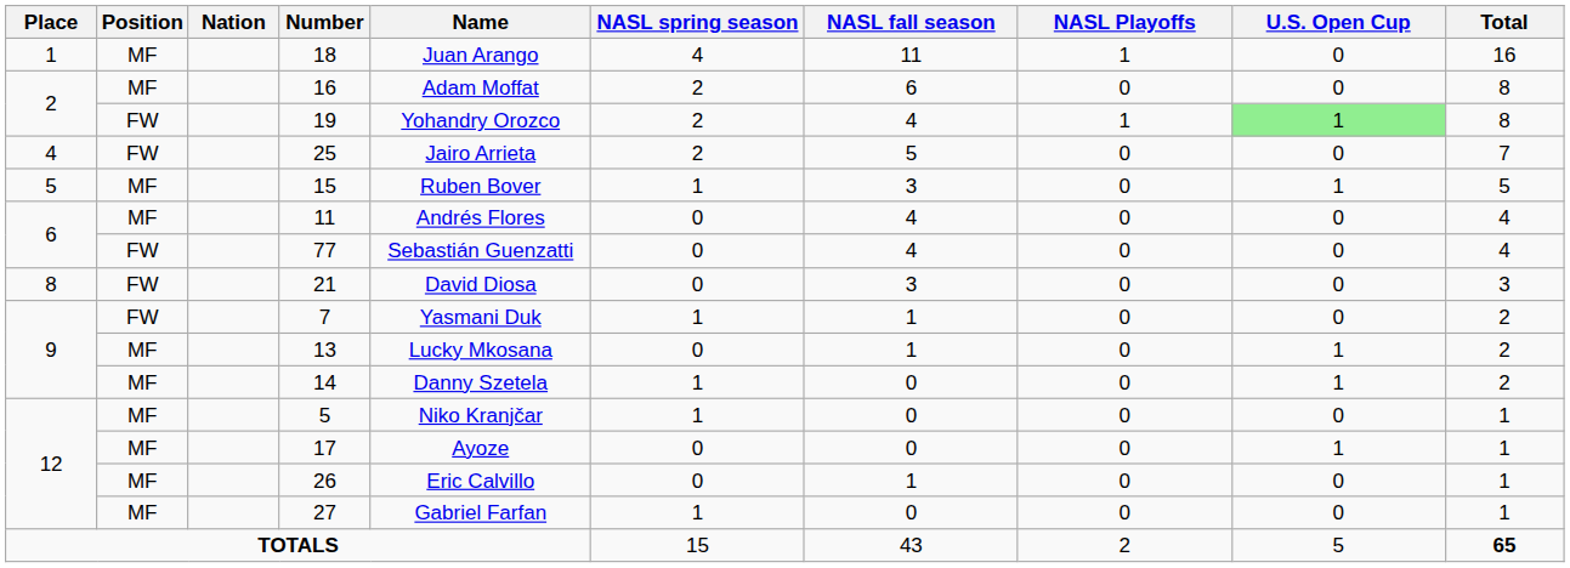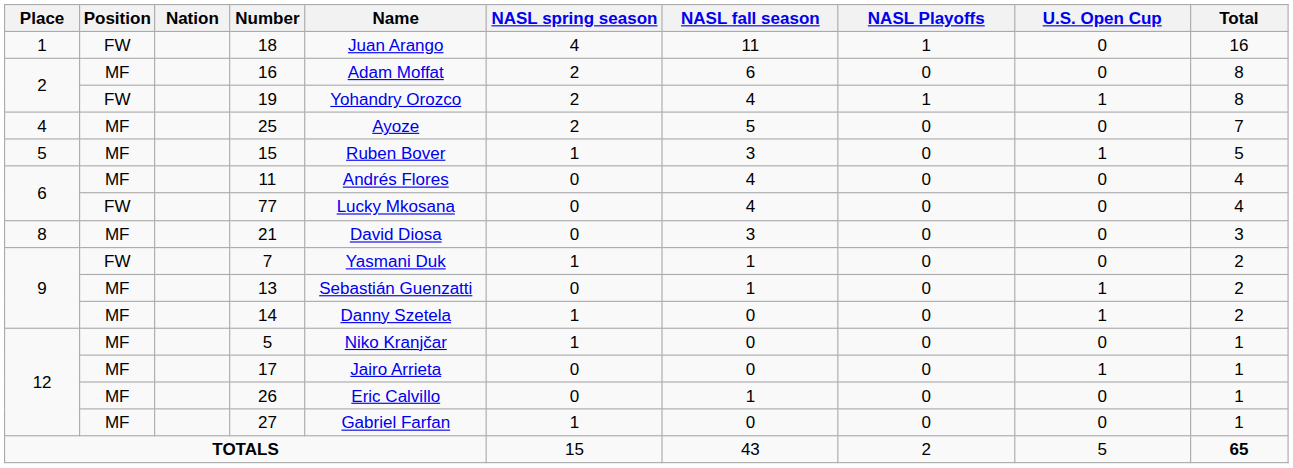18 | Position: MF -> FW
19 | U.S. Open Cup: lightgreen background -> no background
25 | Position: FW -> MF
25 | Name: Jairo Arrieta -> Ayoze
77 | Name: Sebastián Guenzatti -> Lucky Mkosana
21 | Position: FW -> MF
13 | Name: Lucky Mkosana -> Sebastián Guenzatti
17 | Name: Ayoze -> Jairo Arrieta
